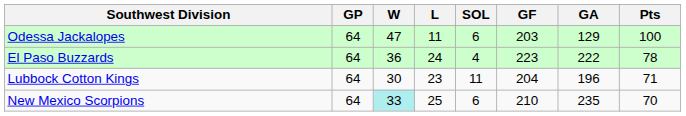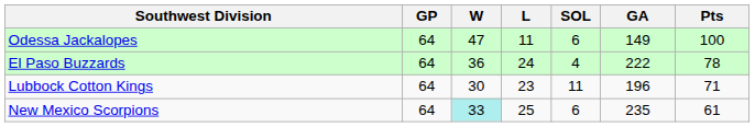- column: GF | 203 | 223 | 204 | 210
Odessa Jackalopes | GA: 129 -> 149
New Mexico Scorpions | Pts: 70 -> 61
